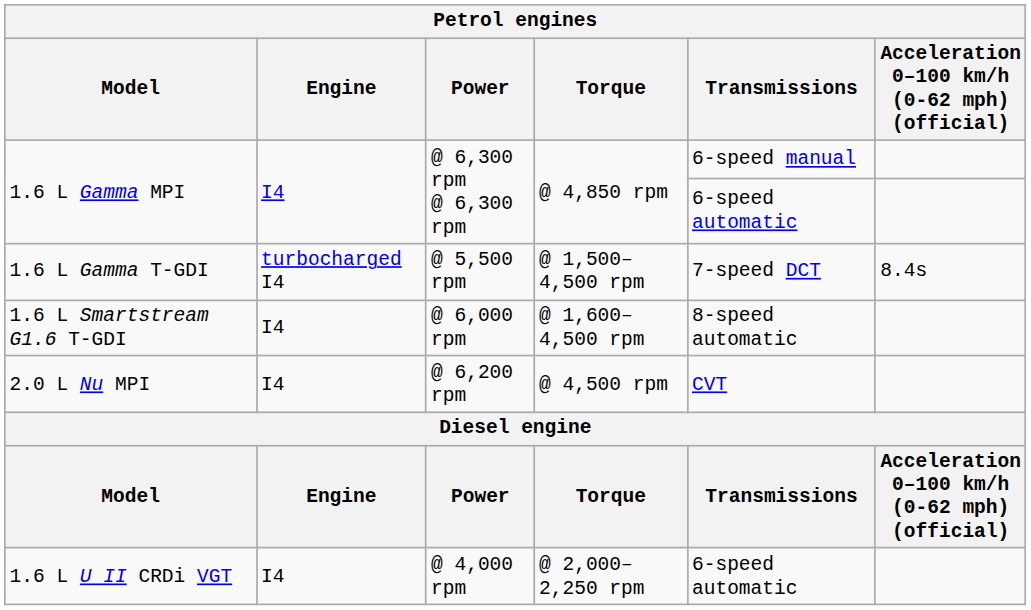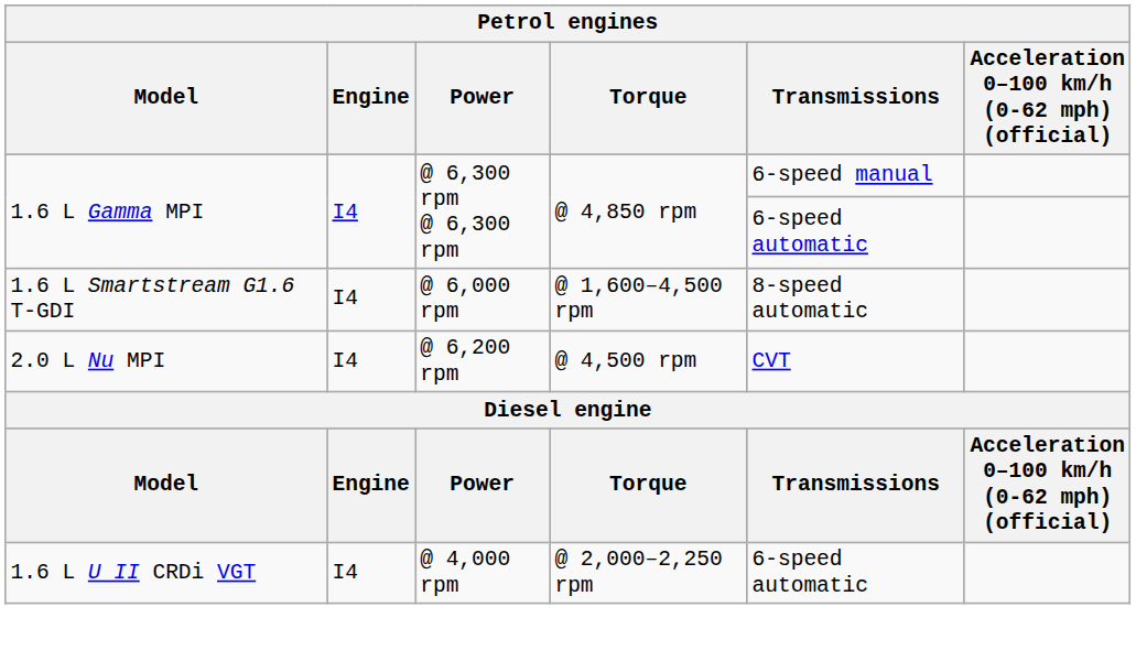- row: 1.6 L Gamma T-GDI | turbocharged I4 | @ 5,500 rpm | @ 1,500–4,500 rpm | 7-speed DCT | 8.4s
